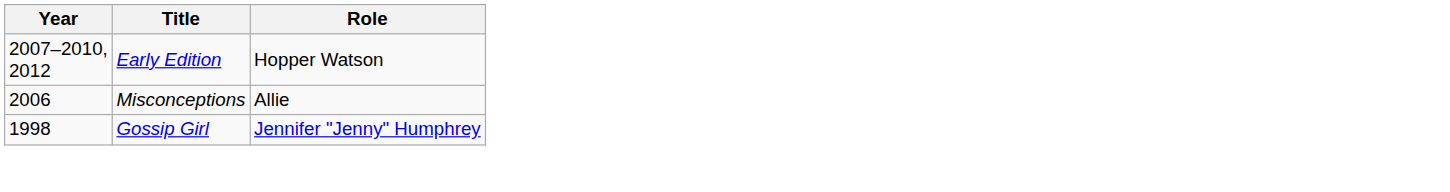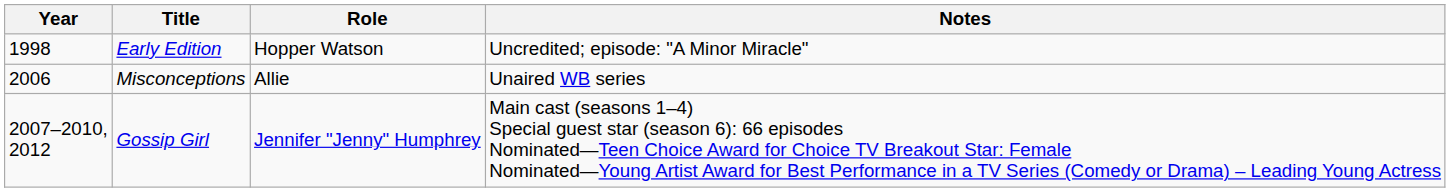+ column: Notes | Uncredited; episode: "A Minor Miracle" | Unaired WB series | Main cast (seasons 1–4) Special guest star (season 6): 66 episodes Nominated—Teen Choice Award for Choice TV Breakout Star: Female Nominated—Young Artist Award for Best Performance in a TV Series (Comedy or Drama) – Leading Young Actress
Early Edition | Year: 2007–2010, 2012 -> 1998
Gossip Girl | Year: 1998 -> 2007–2010, 2012
